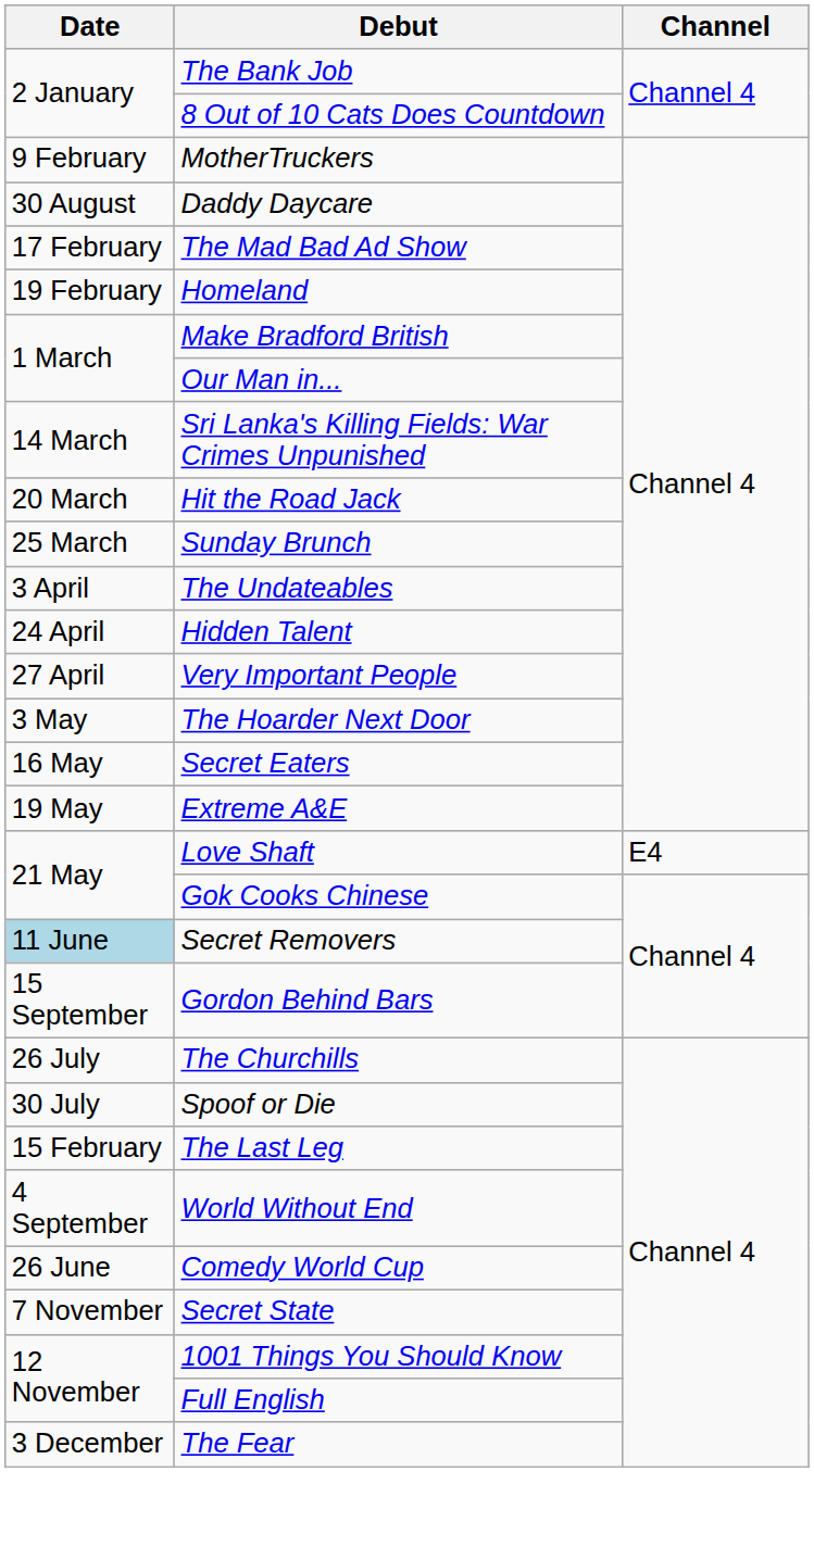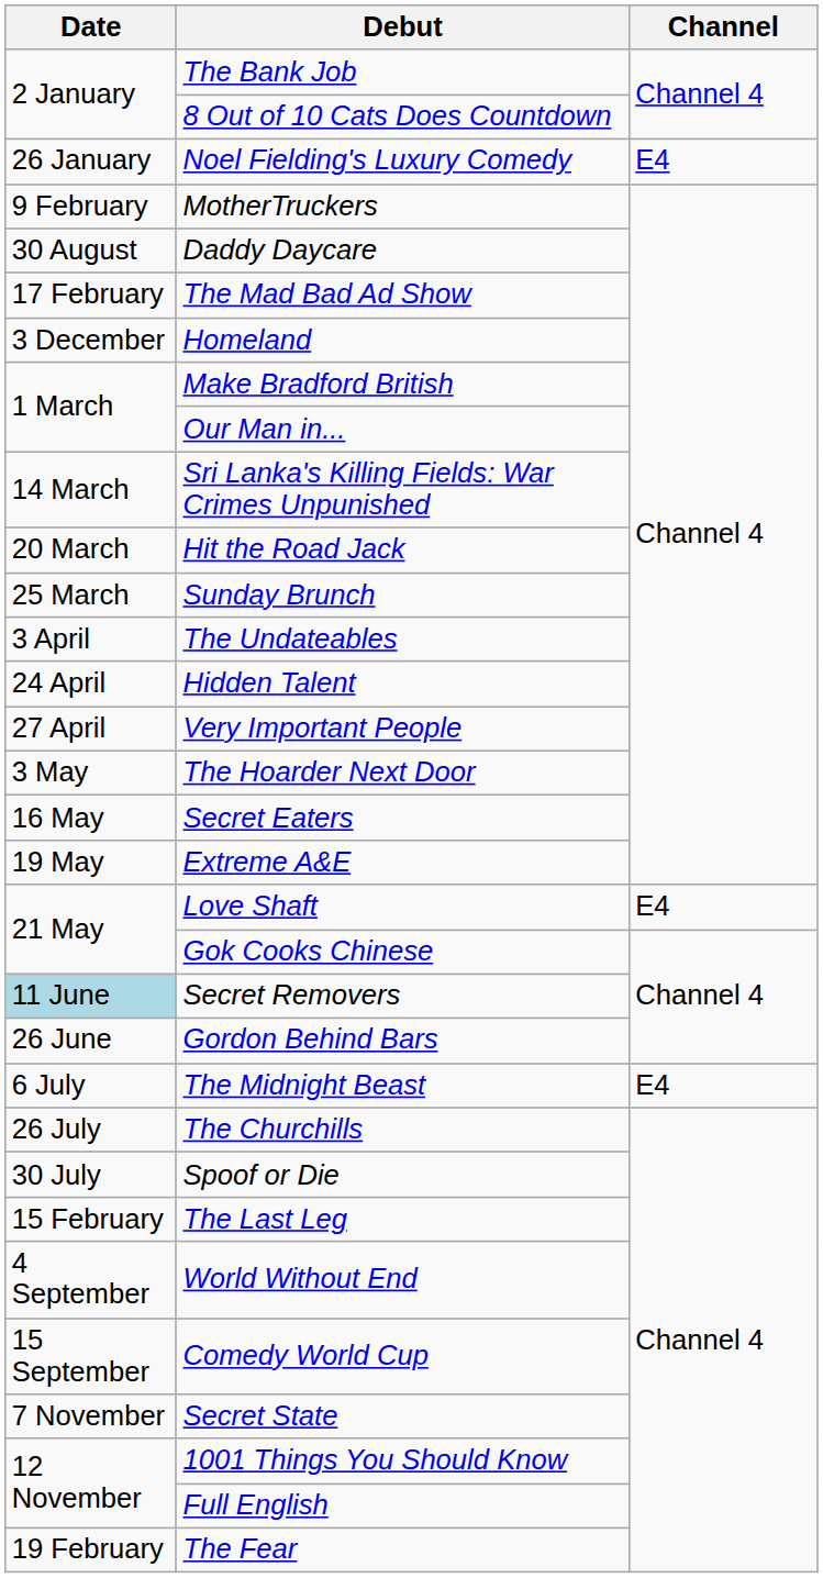+ row: 26 January | Noel Fielding's Luxury Comedy | E4
Homeland | Date: 19 February -> 3 December
Gordon Behind Bars | Date: 15 September -> 26 June
+ row: 6 July | The Midnight Beast | E4
Comedy World Cup | Date: 26 June -> 15 September
The Fear | Date: 3 December -> 19 February
